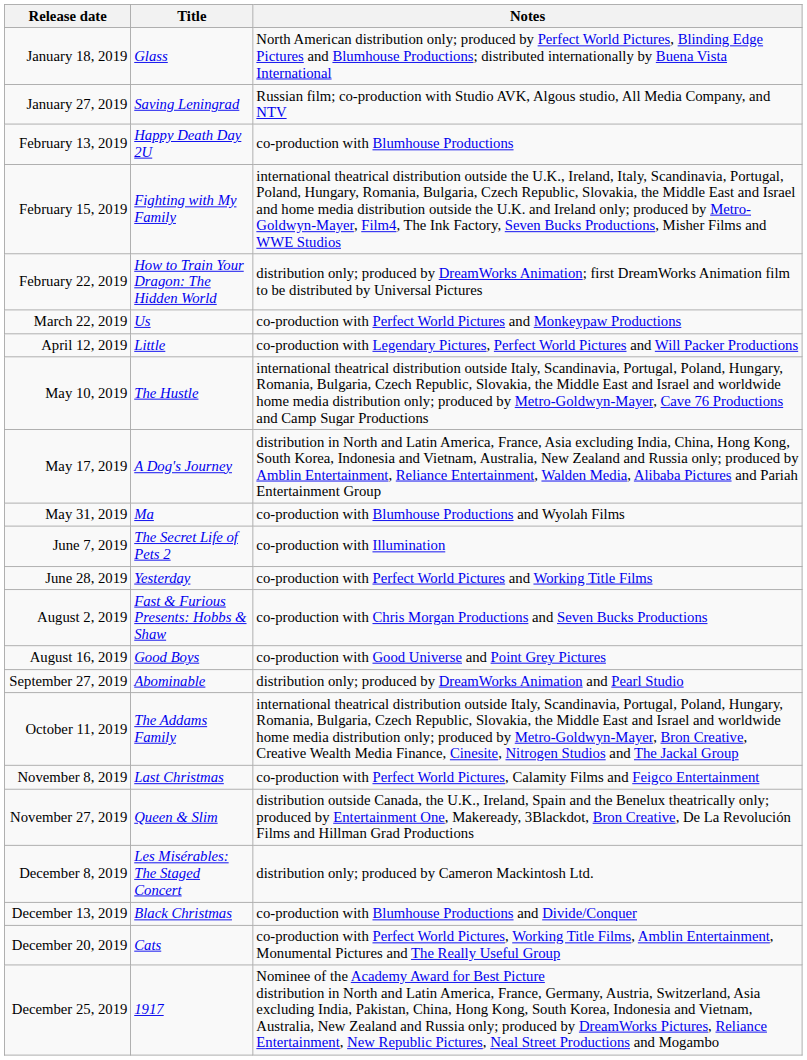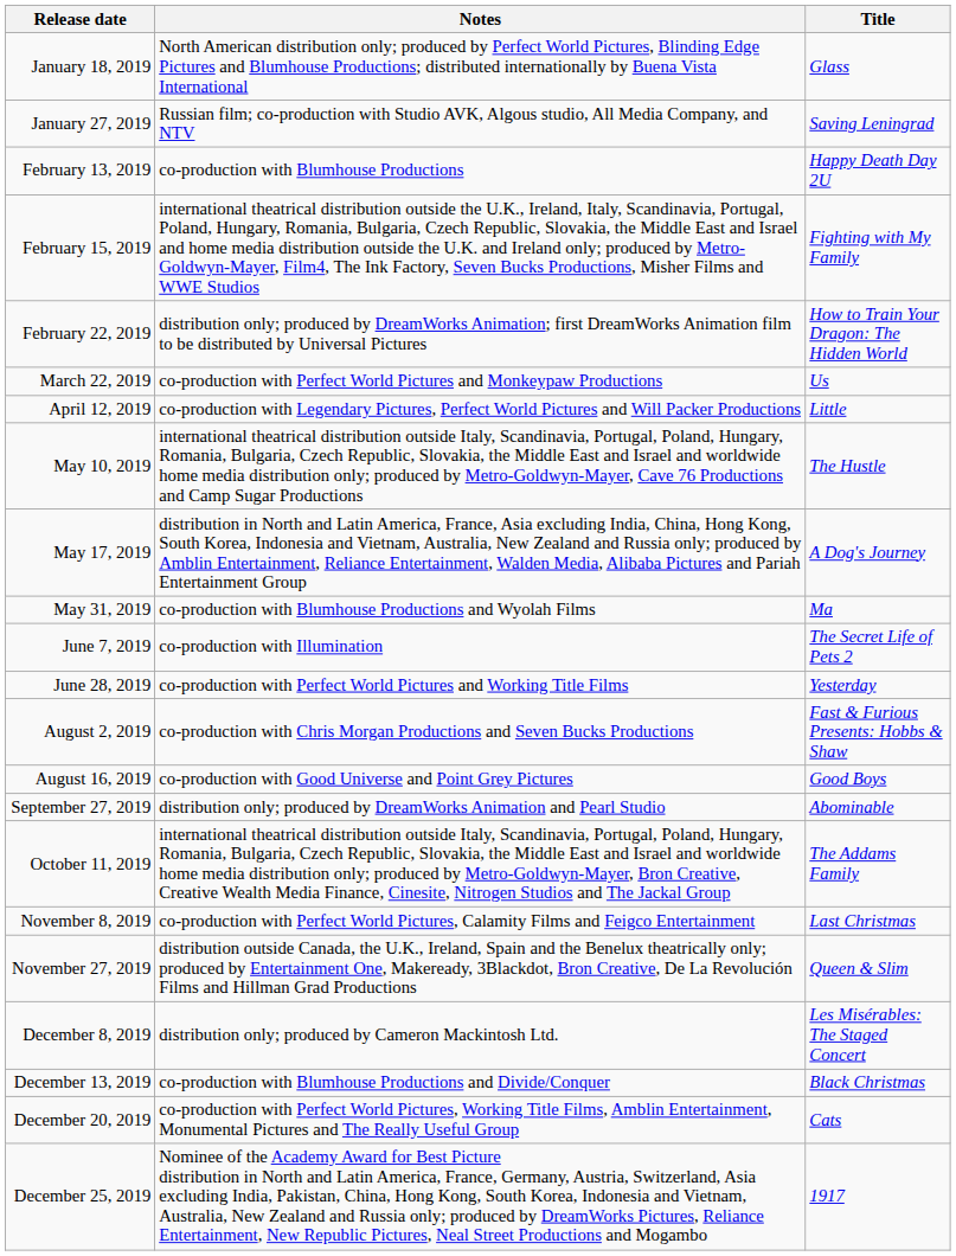columns swapped: Title <-> Notes
